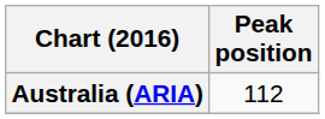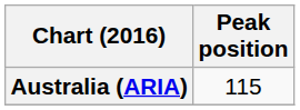Australia (ARIA) | Peak position: 112 -> 115
